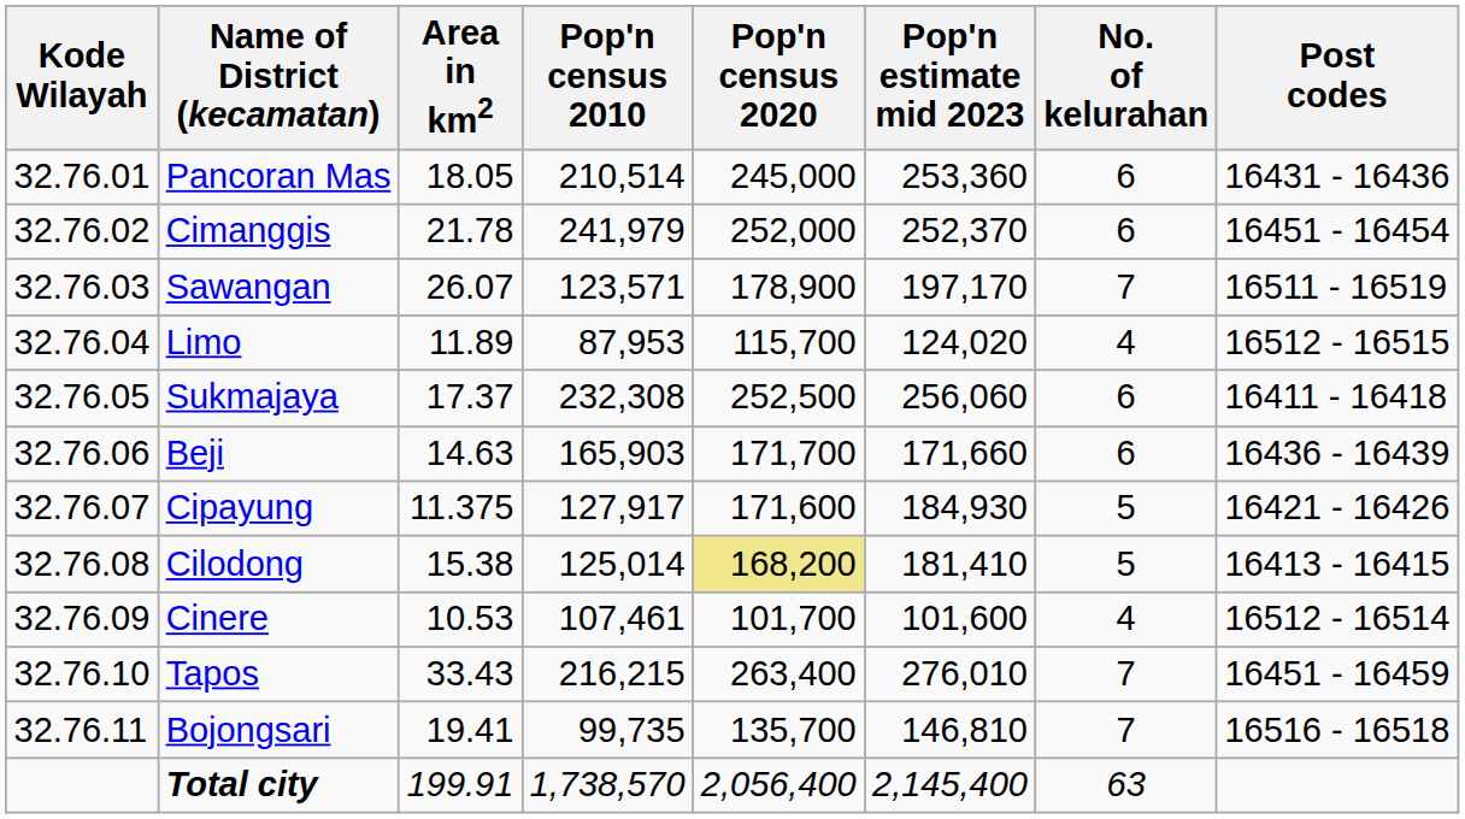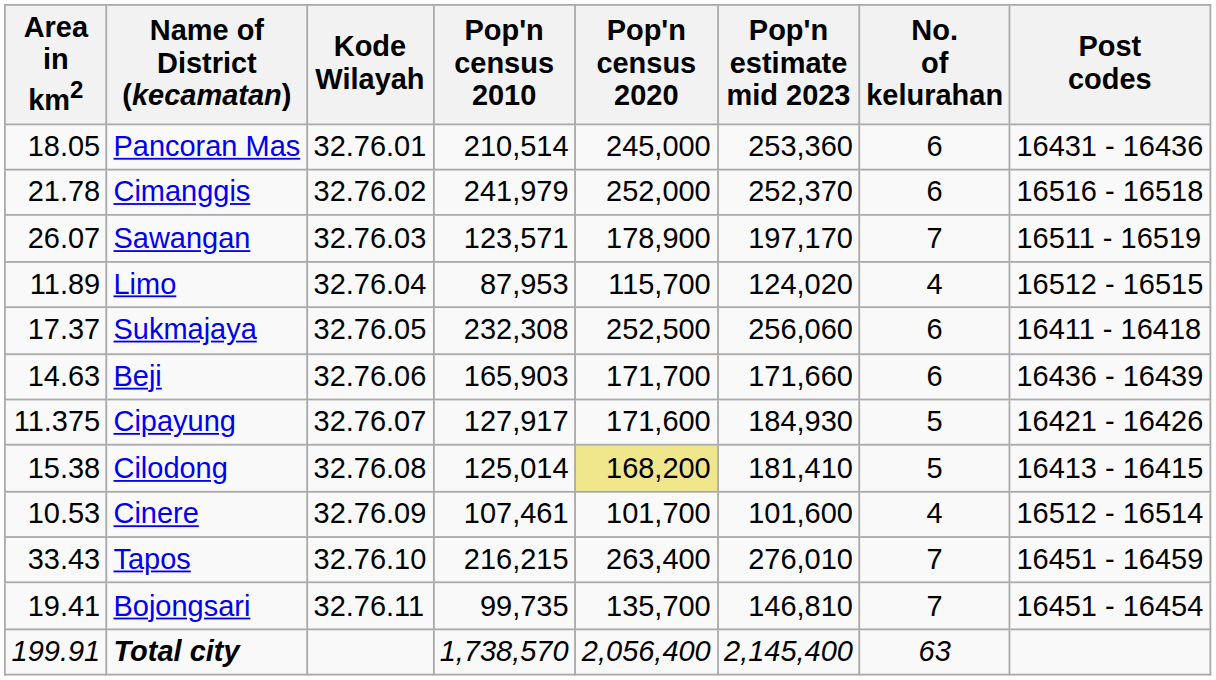columns swapped: Kode Wilayah <-> Area in km2
Cimanggis | Post codes: 16451 - 16454 -> 16516 - 16518
Bojongsari | Post codes: 16516 - 16518 -> 16451 - 16454
